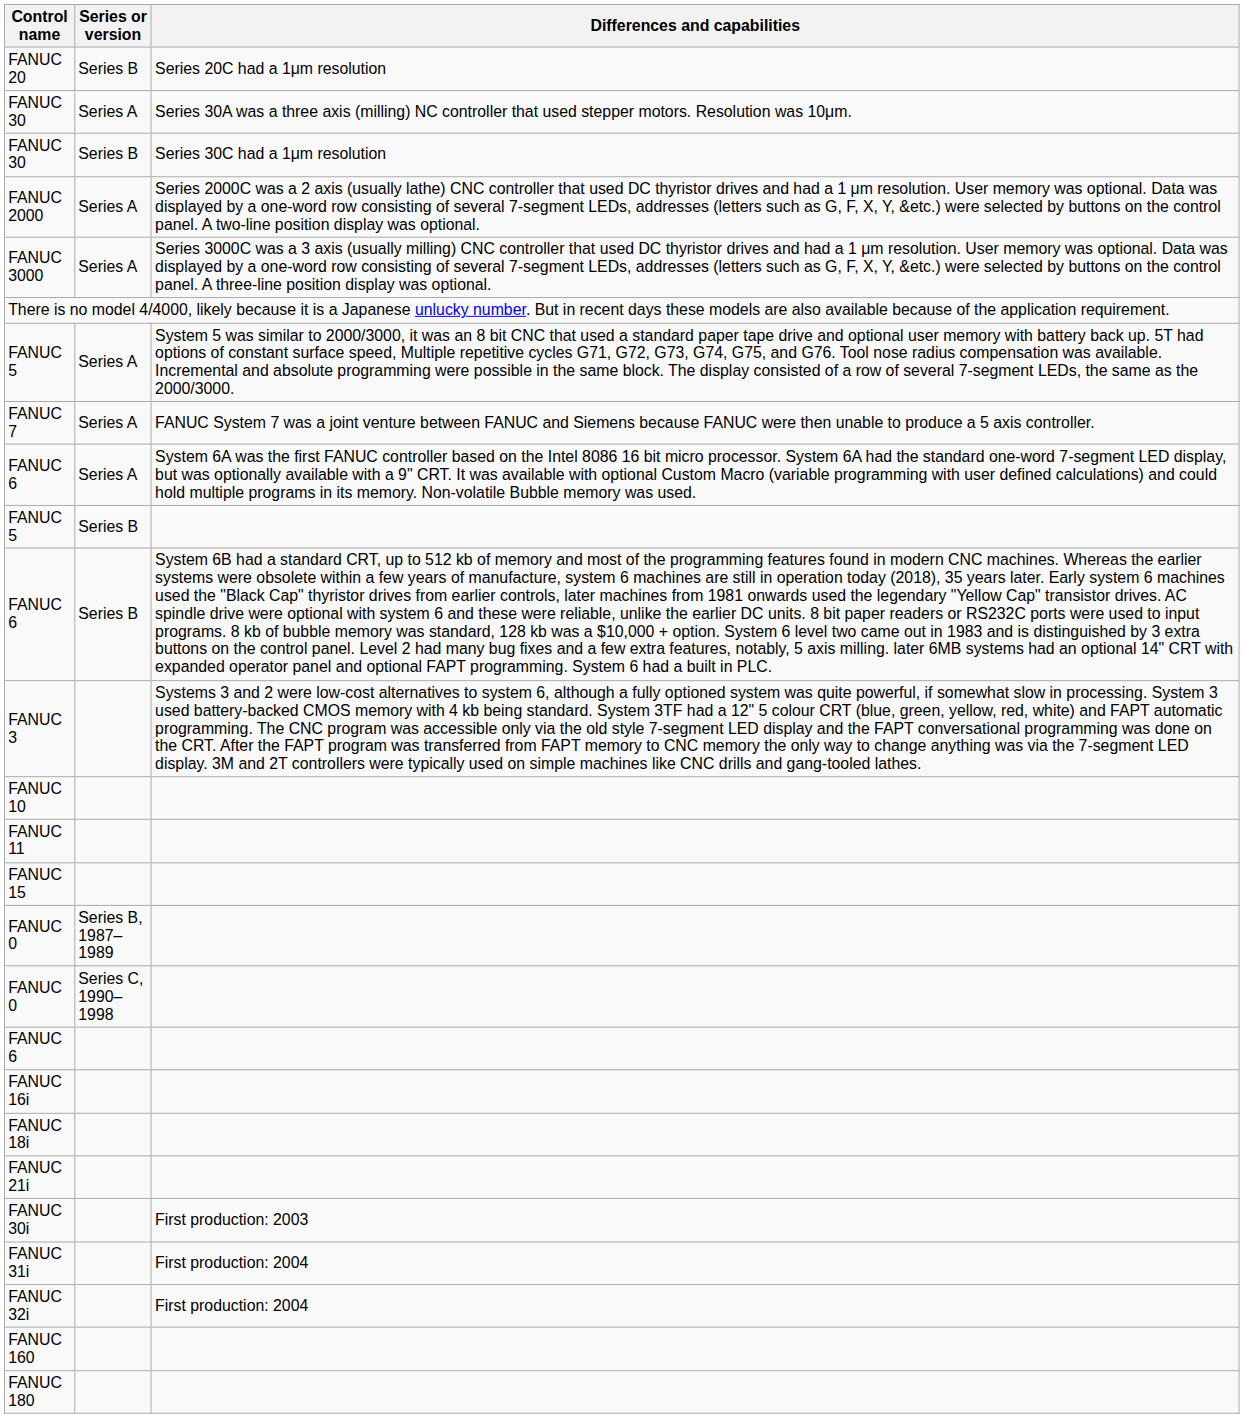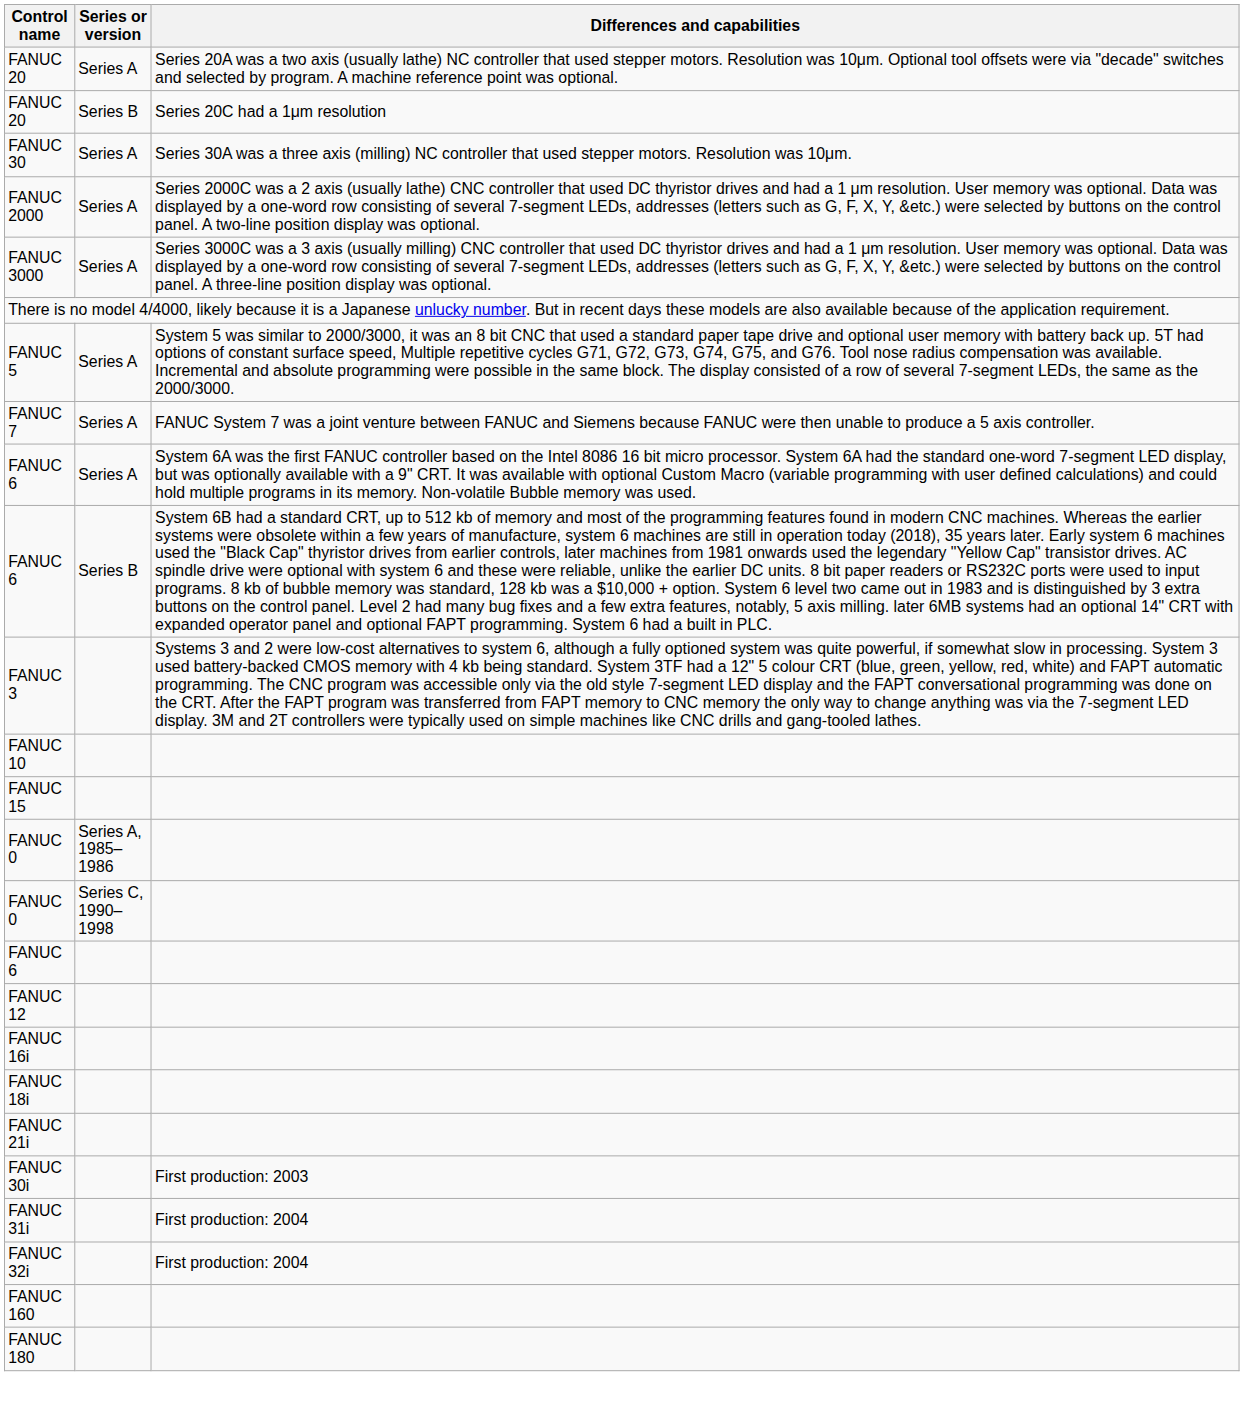+ row: FANUC 20 | Series A | Series 20A was a two axis (usually lathe) NC controller that used stepper motors. Resolution was 10μm. Optional tool offsets were via "decade" switches and selected by program. A machine reference point was optional.
- row: FANUC 30 | Series B | Series 30C had a 1μm resolution
- row: FANUC 5 | Series B
- row: FANUC 11
+ row: FANUC 0 | Series A, 1985–1986
- row: FANUC 0 | Series B, 1987–1989
+ row: FANUC 12
